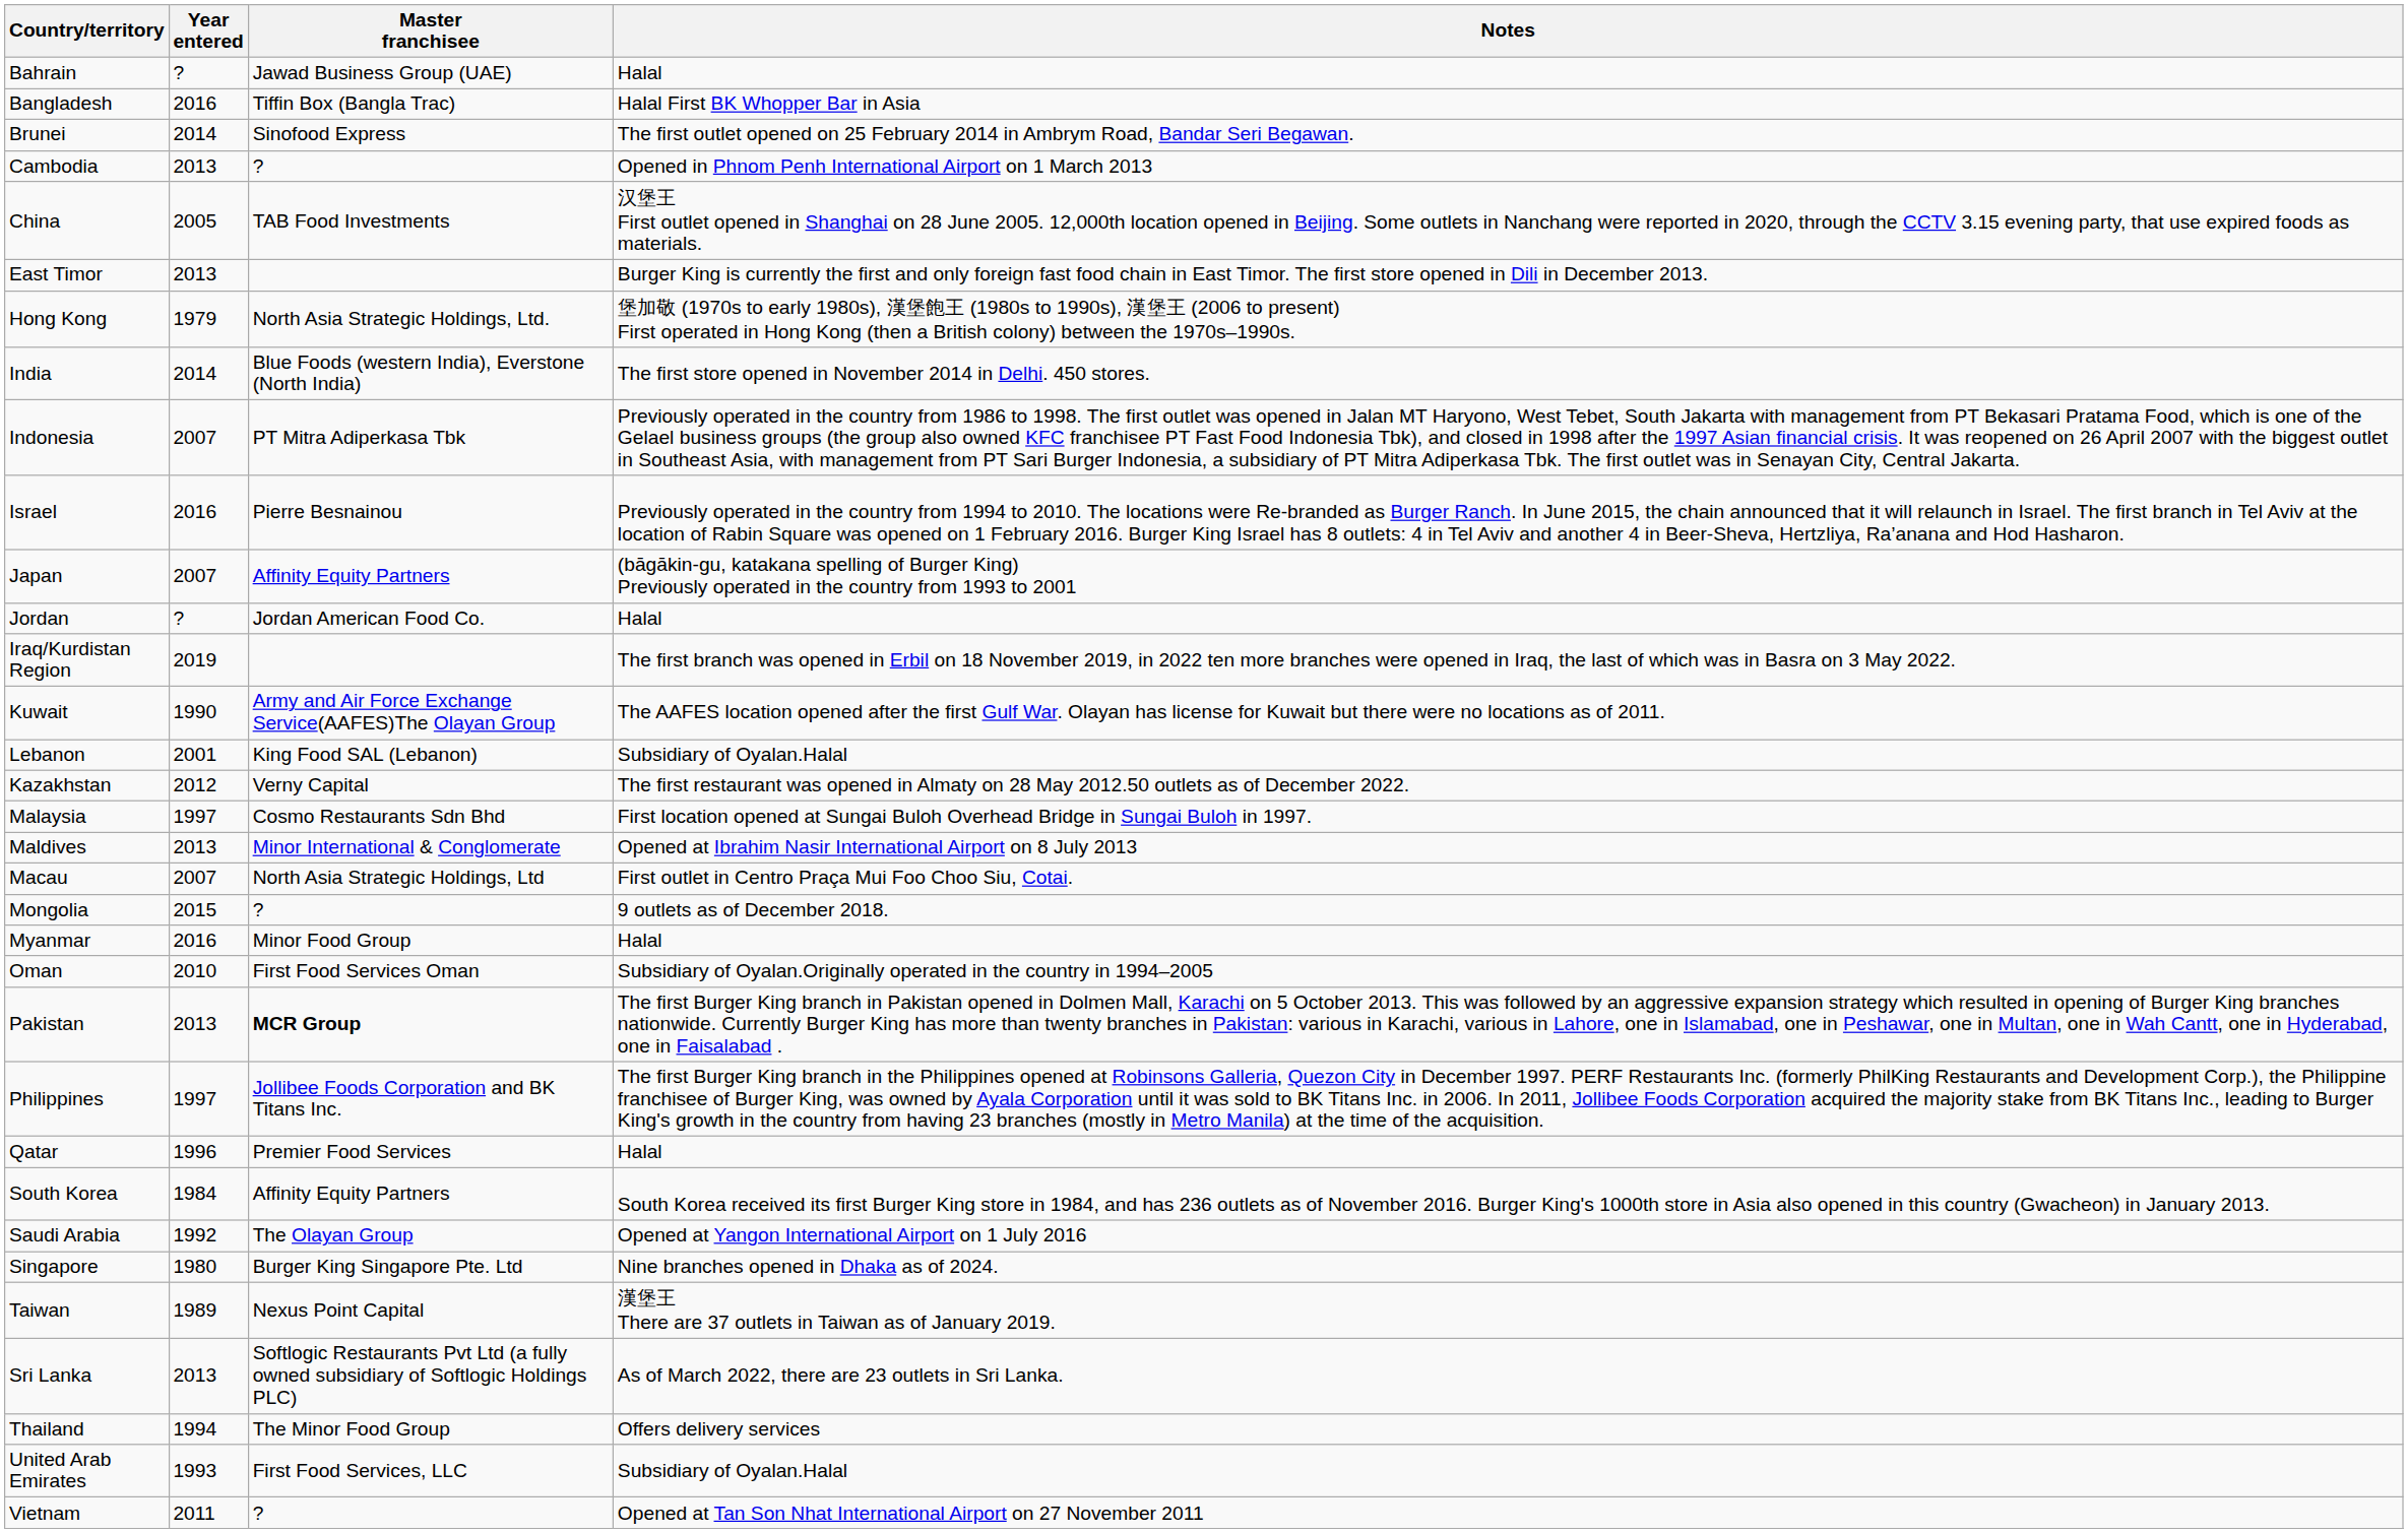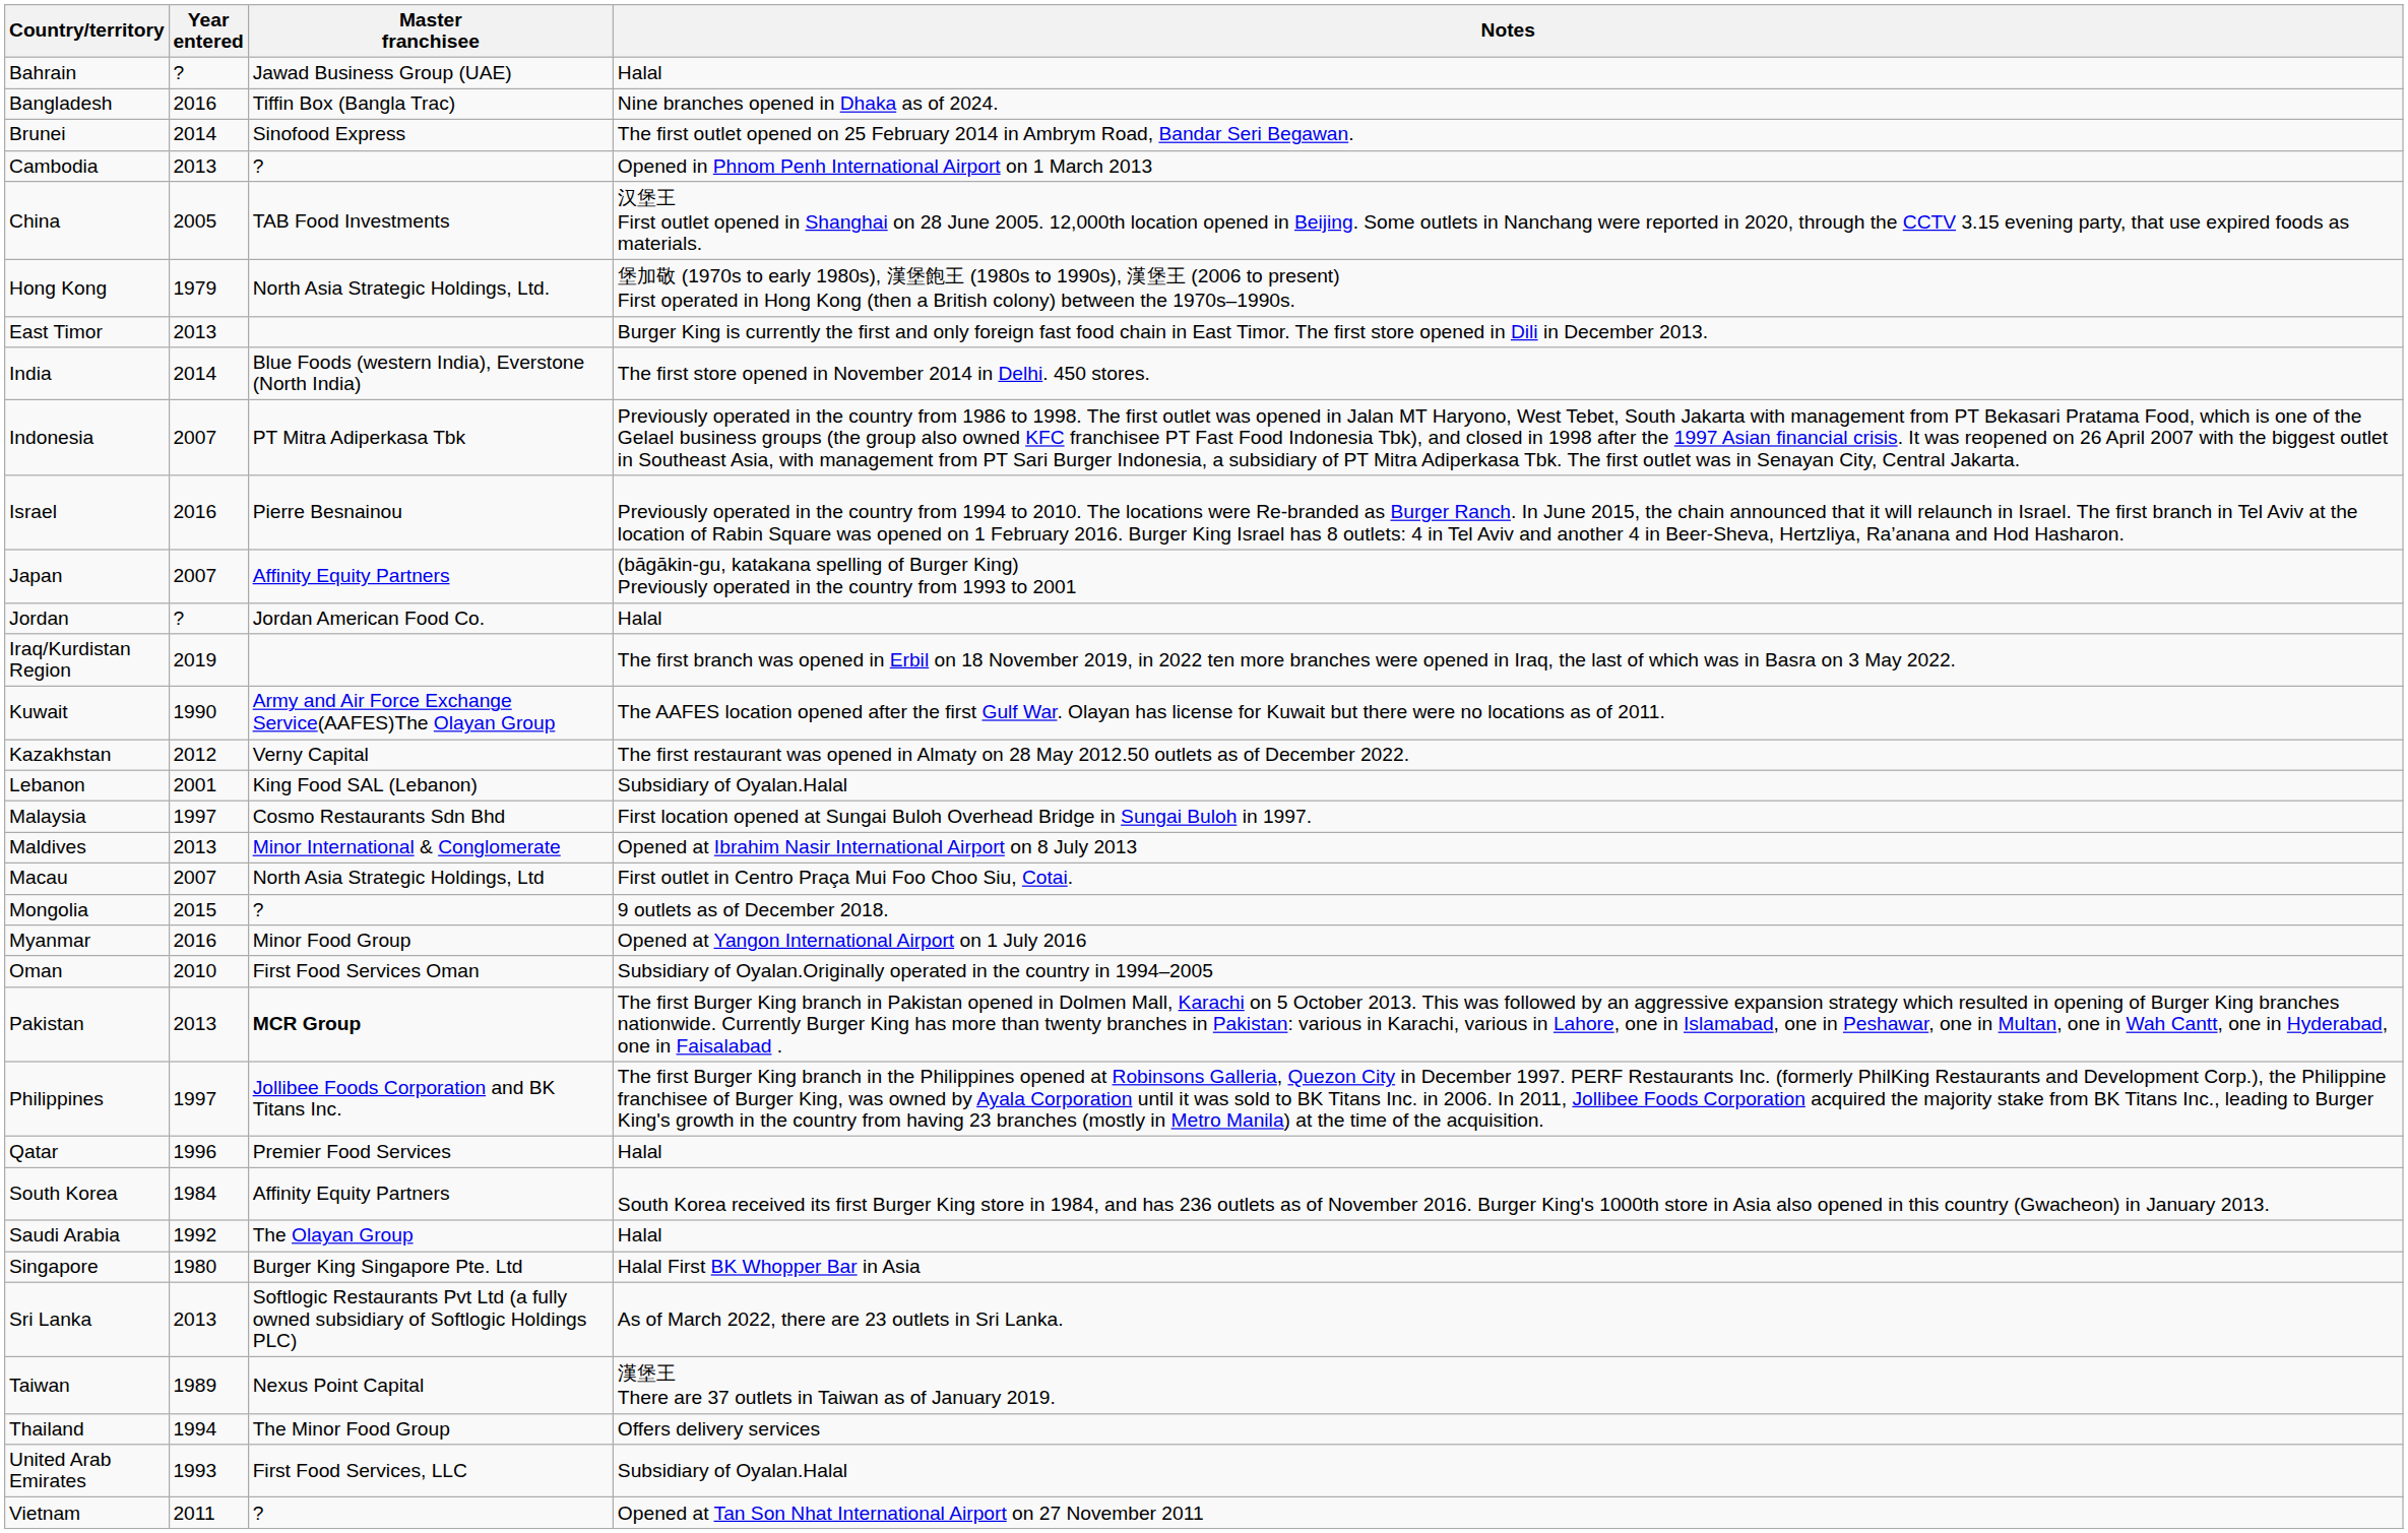Bangladesh | Notes: Halal First BK Whopper Bar in Asia -> Nine branches opened in Dhaka as of 2024.
rows swapped: East Timor <-> Hong Kong
rows swapped: Kazakhstan <-> Lebanon
Myanmar | Notes: Halal -> Opened at Yangon International Airport on 1 July 2016
Saudi Arabia | Notes: Opened at Yangon International Airport on 1 July 2016 -> Halal
Singapore | Notes: Nine branches opened in Dhaka as of 2024. -> Halal First BK Whopper Bar in Asia
rows swapped: Sri Lanka <-> Taiwan
